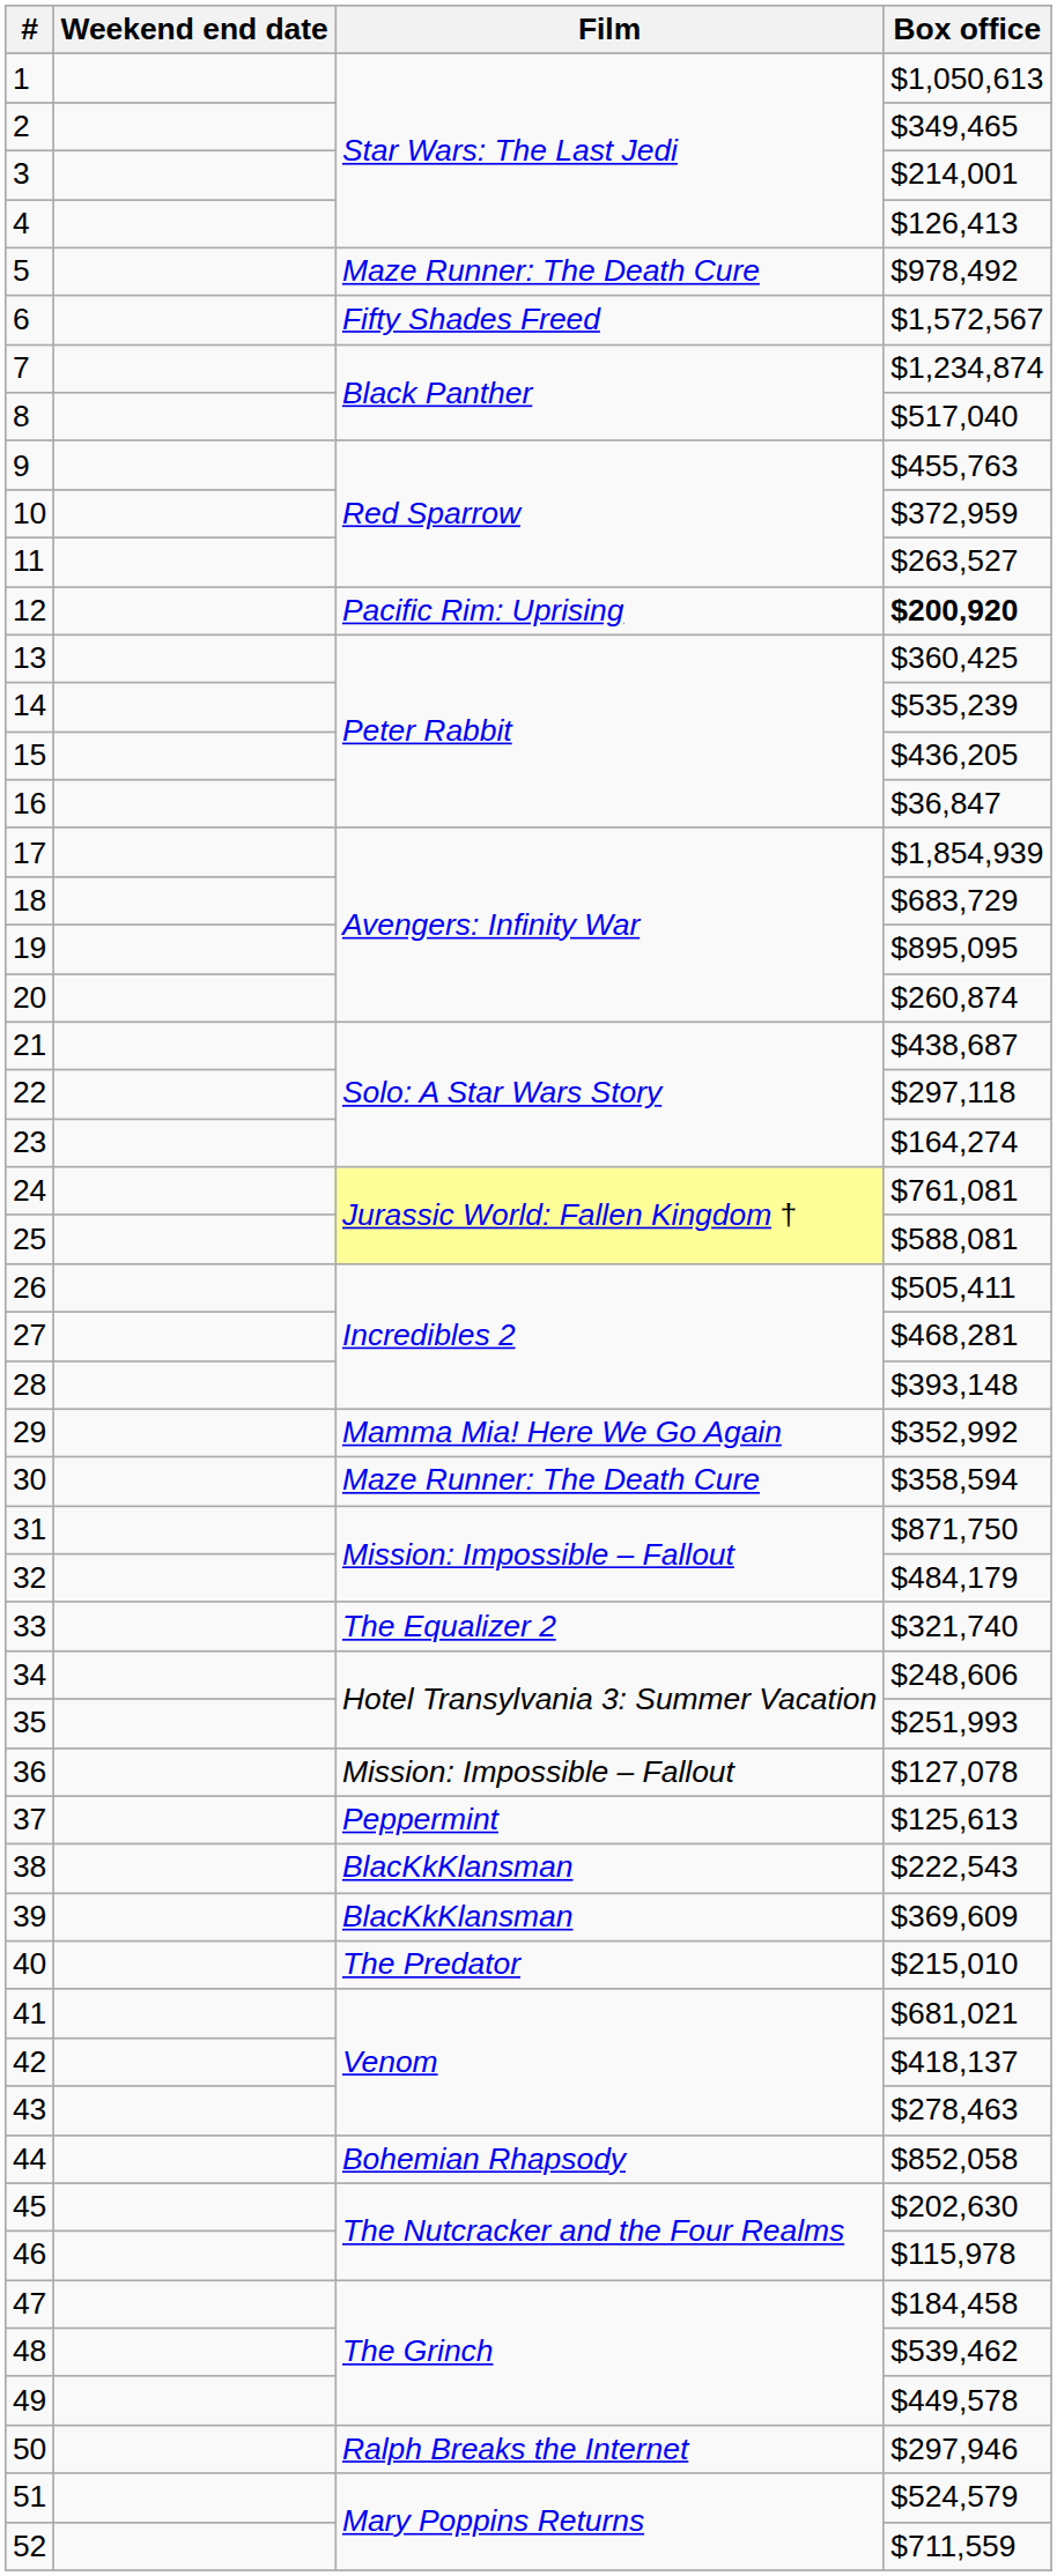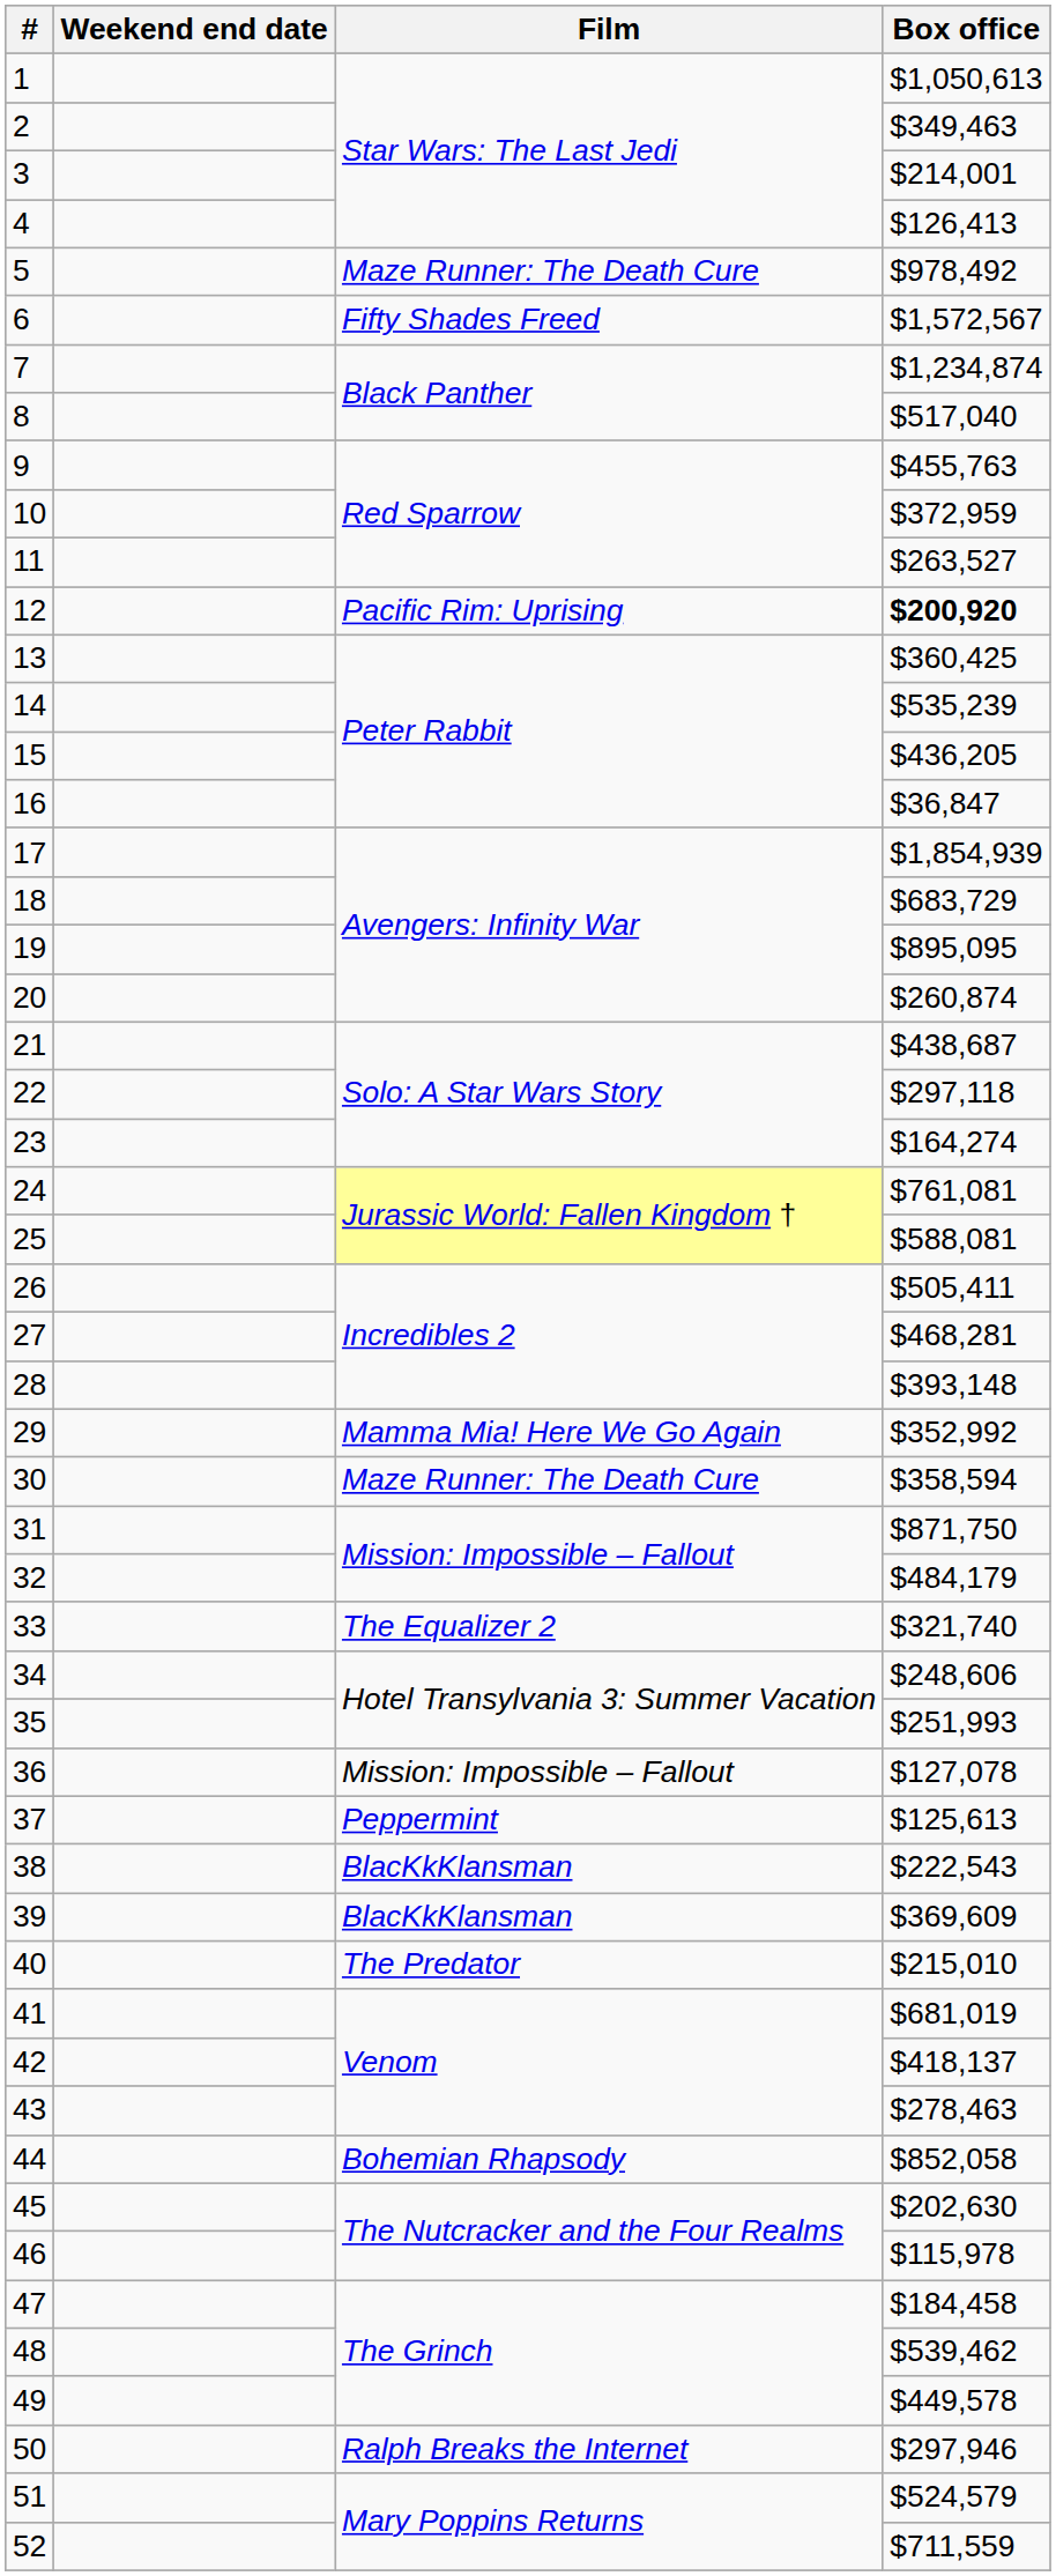2 | Box office: $349,465 -> $349,463
41 | Box office: $681,021 -> $681,019
